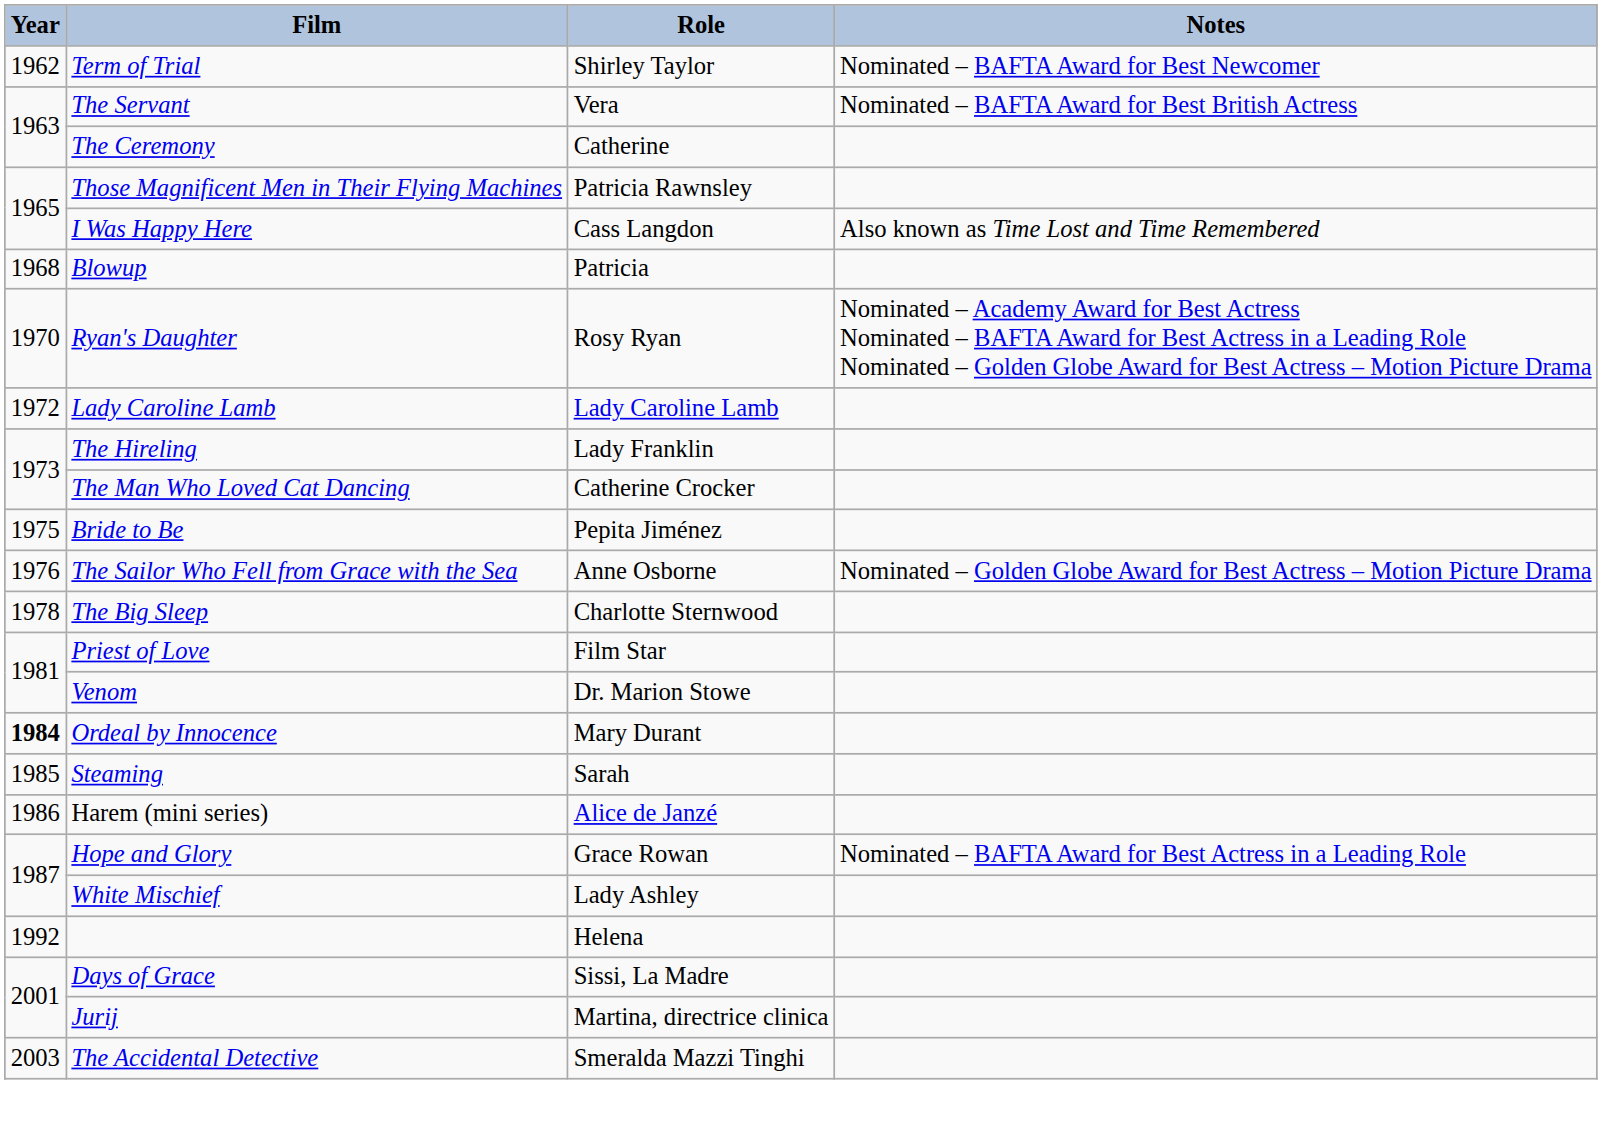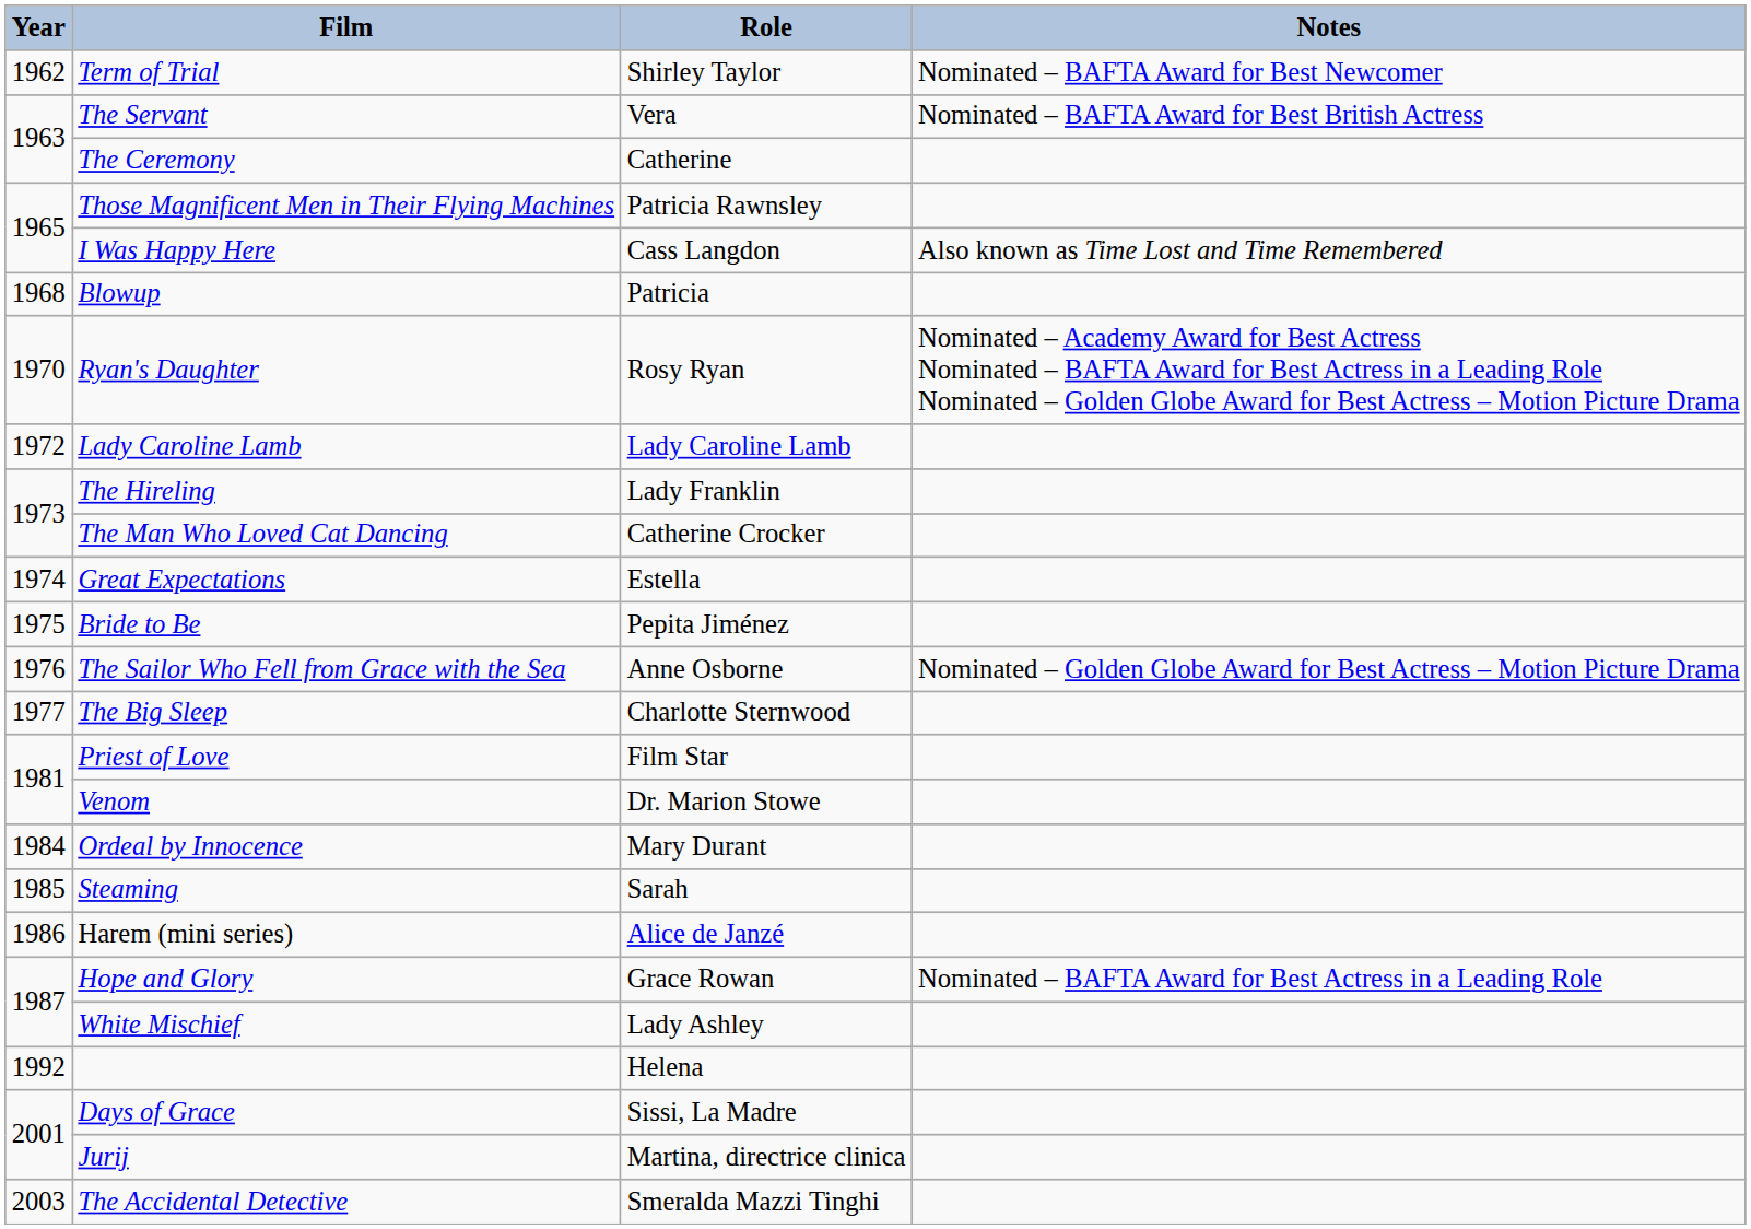+ row: 1974 | Great Expectations | Estella
The Big Sleep | Year: 1978 -> 1977
Ordeal by Innocence | Year: bold -> normal
